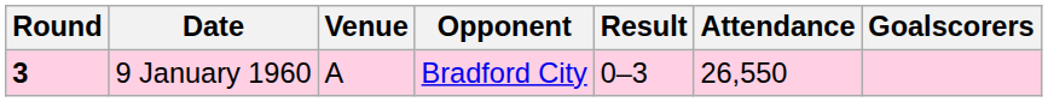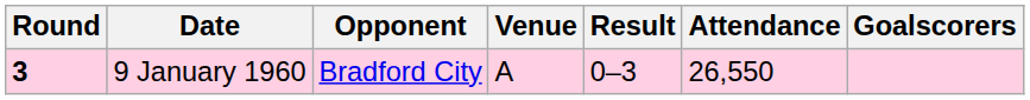columns swapped: Opponent <-> Venue
